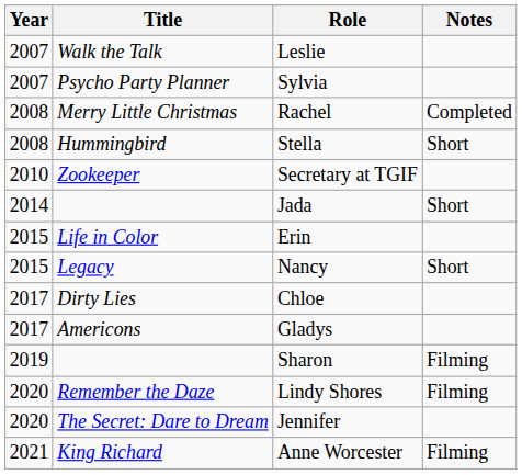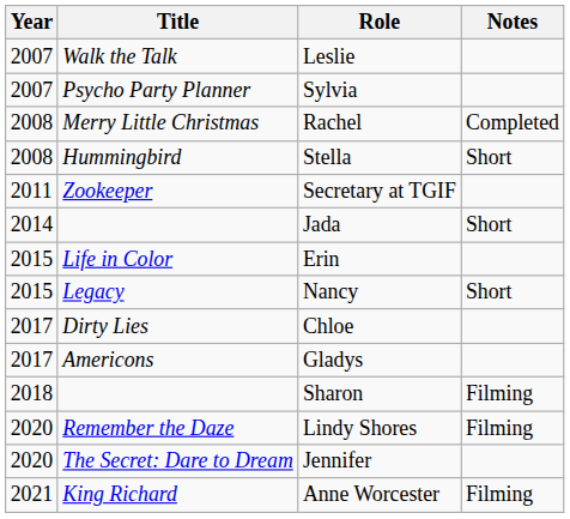Secretary at TGIF | Year: 2010 -> 2011
Sharon | Year: 2019 -> 2018
